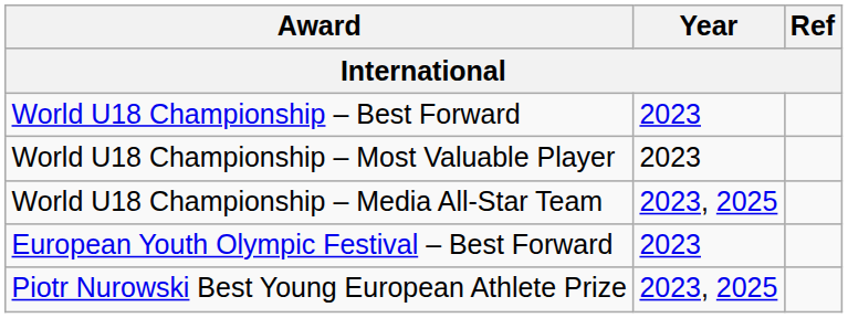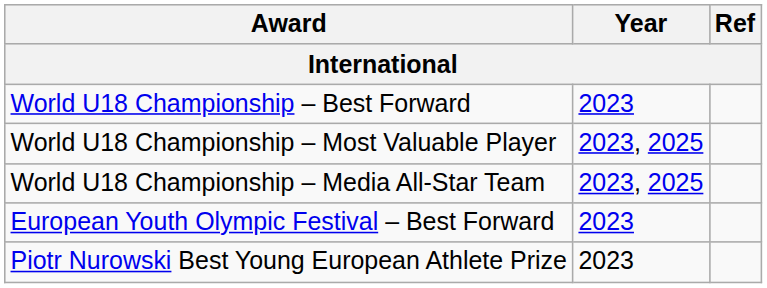World U18 Championship – Most Valuable Player | Year: 2023 -> 2023, 2025
Piotr Nurowski Best Young European Athlete Prize | Year: 2023, 2025 -> 2023
